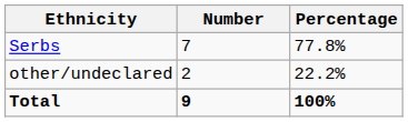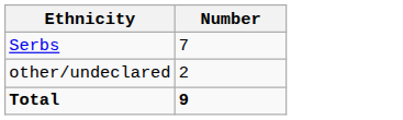- column: Percentage | 77.8% | 22.2% | 100%
